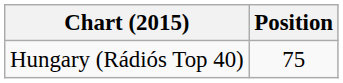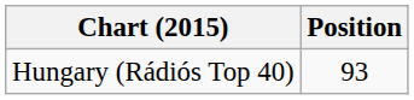Hungary (Rádiós Top 40) | Position: 75 -> 93
